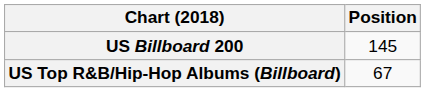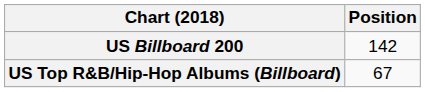US Billboard 200 | Position: 145 -> 142
